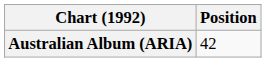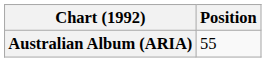Australian Album (ARIA) | Position: 42 -> 55
